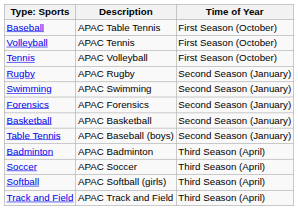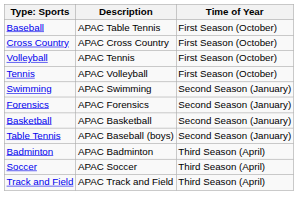+ row: Cross Country | APAC Cross Country | First Season (October)
- row: Rugby | APAC Rugby | Second Season (January)
- row: Softball | APAC Softball (girls) | Third Season (April)
